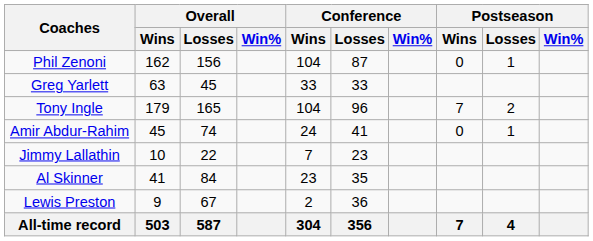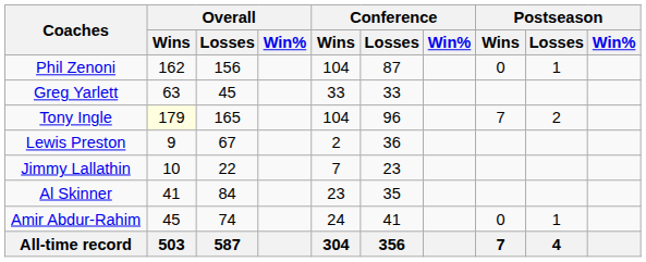Tony Ingle | Overall / Wins: no background -> lightyellow background
rows swapped: Lewis Preston <-> Amir Abdur-Rahim
